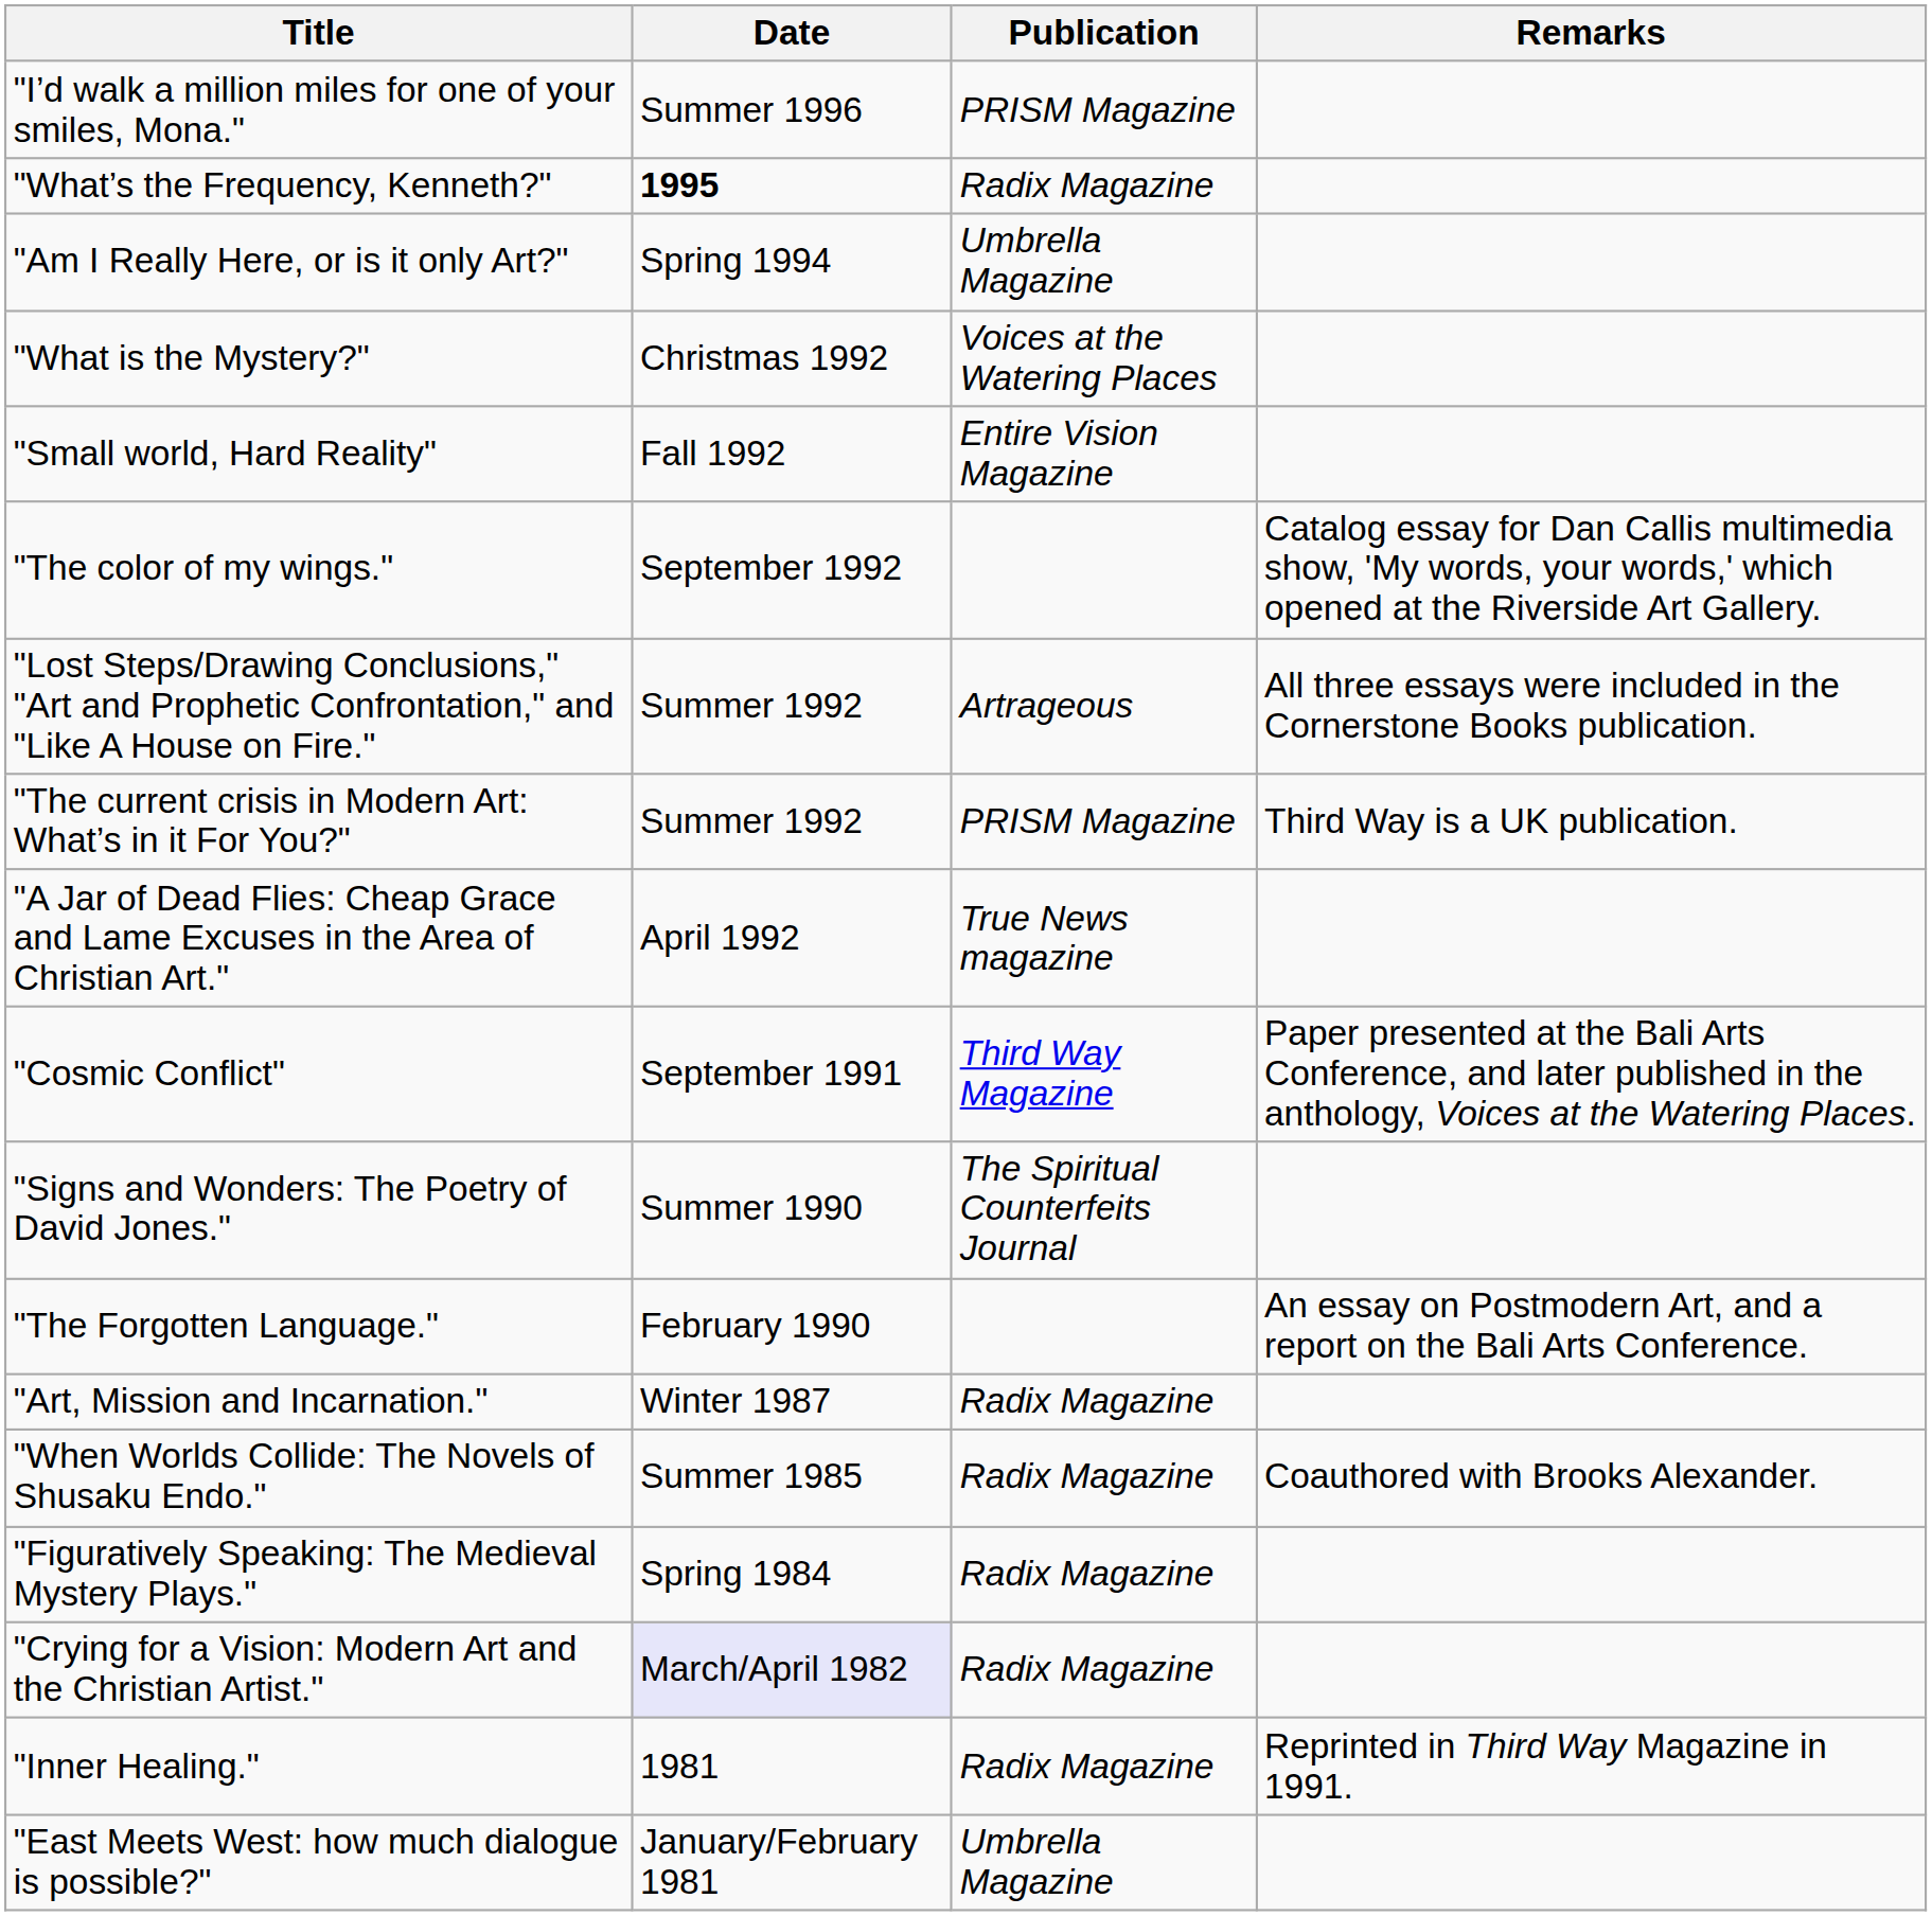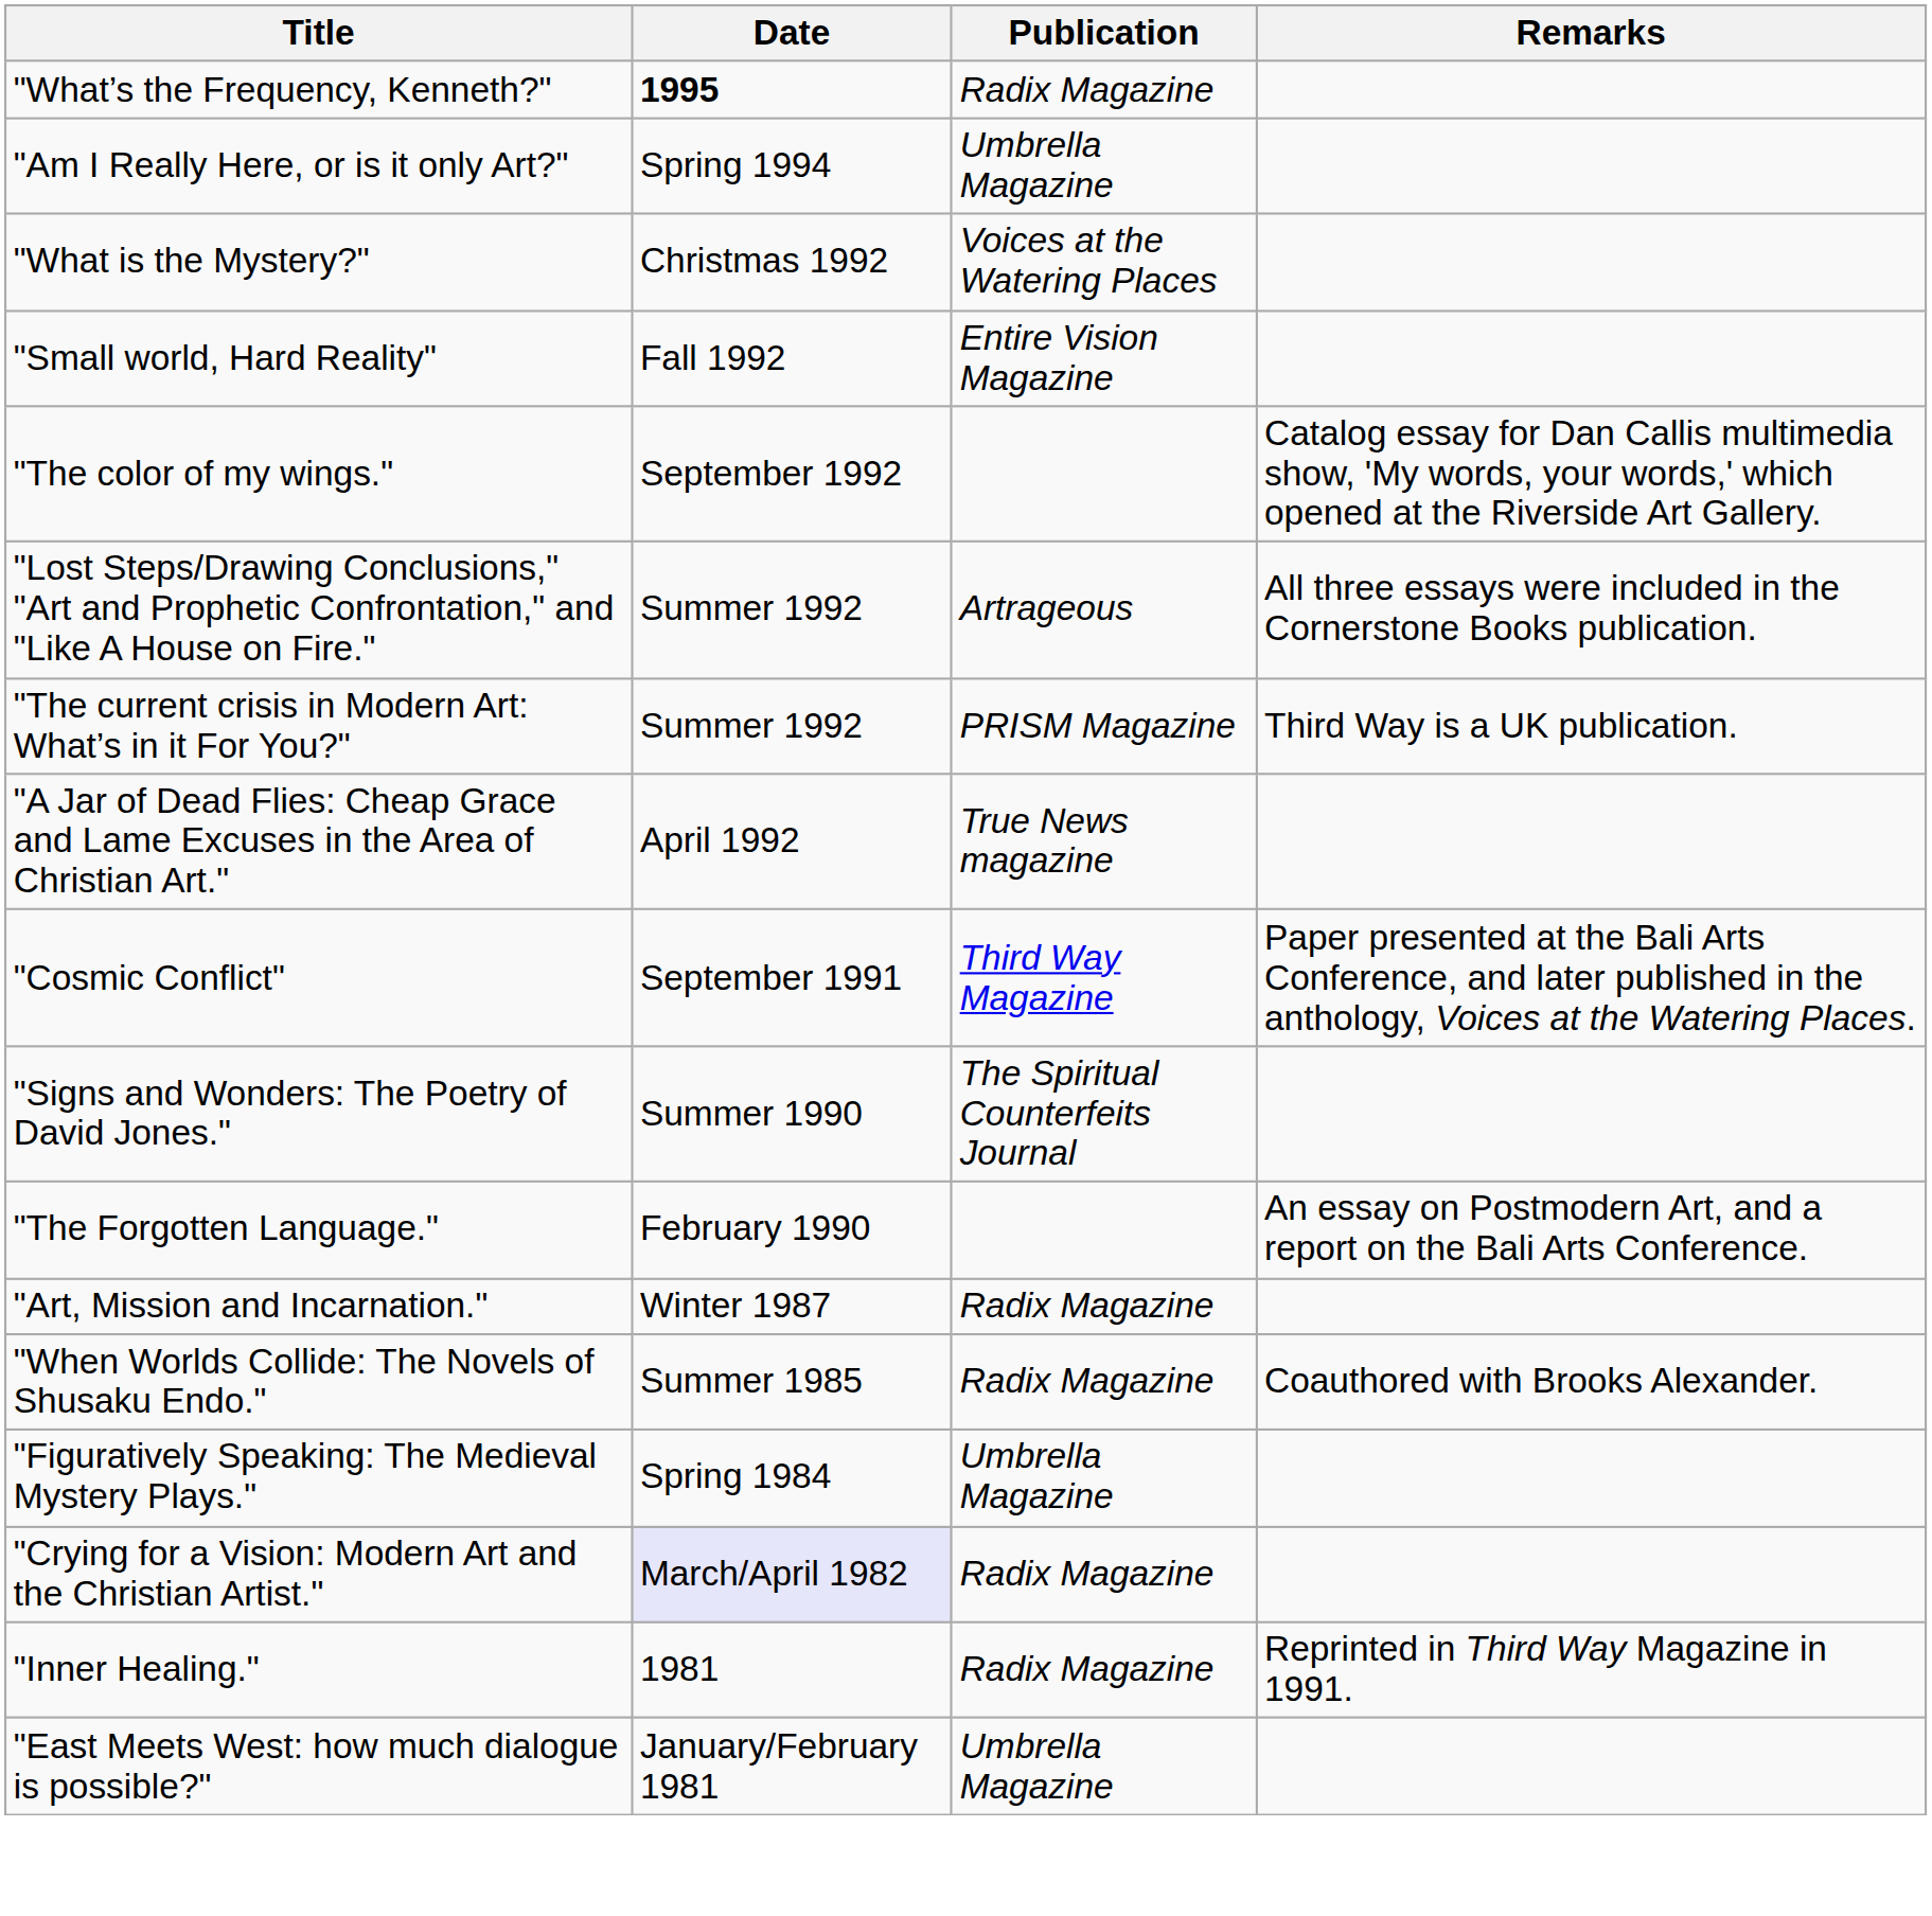- row: "I’d walk a million miles for one of your smiles, Mona." | Summer 1996 | PRISM Magazine
"Figuratively Speaking: The Medieval Mystery Plays." | Publication: Radix Magazine -> Umbrella Magazine
